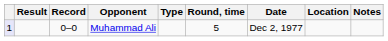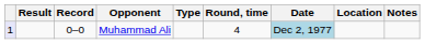Muhammad Ali | Round, time: 5 -> 4
Muhammad Ali | Date: no background -> lightblue background
